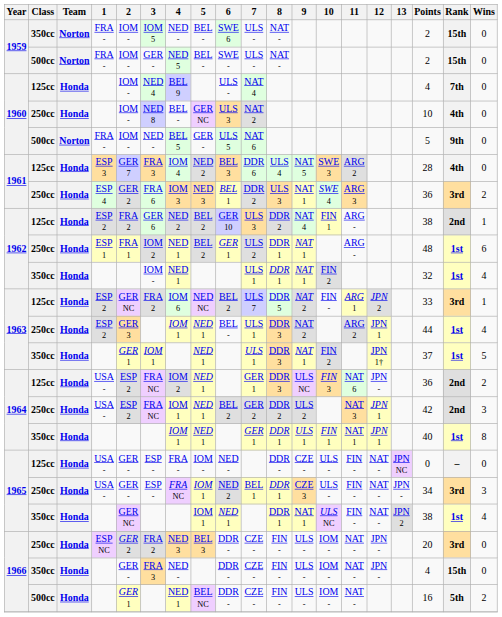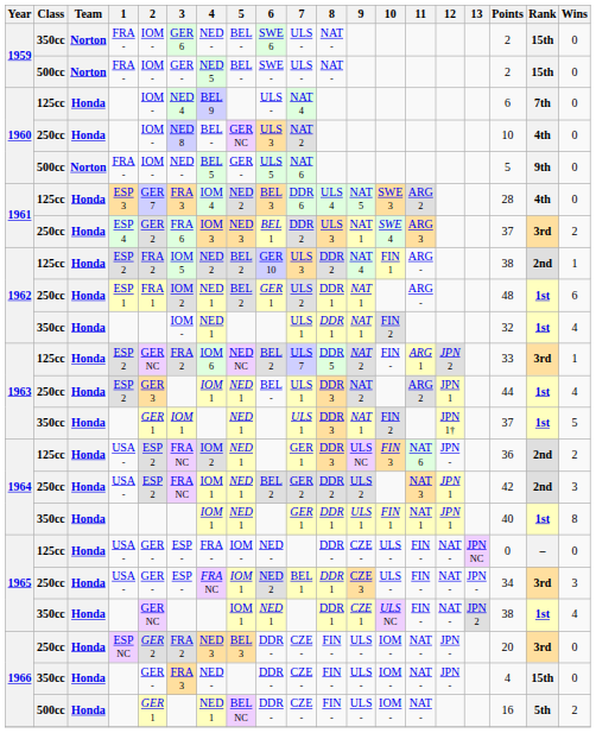1959 / 350cc | 3: IOM 5 -> GER 6
1960 / 125cc | Points: 4 -> 6
1961 / 250cc | Points: 36 -> 37
1962 / 125cc | 3: GER 6 -> IOM 5
1965 / 350cc | 9: NAT 1 -> CZE 1
